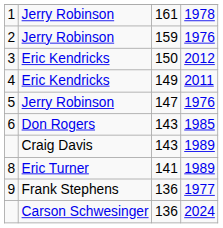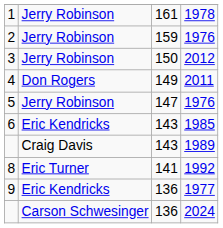3 | column 2: Eric Kendricks -> Jerry Robinson
4 | column 2: Eric Kendricks -> Don Rogers
6 | column 2: Don Rogers -> Eric Kendricks
8 | column 4: 1989 -> 1992
9 | column 2: Frank Stephens -> Eric Kendricks
